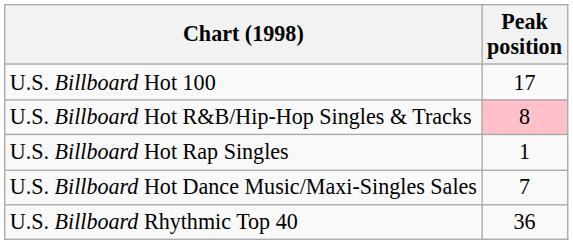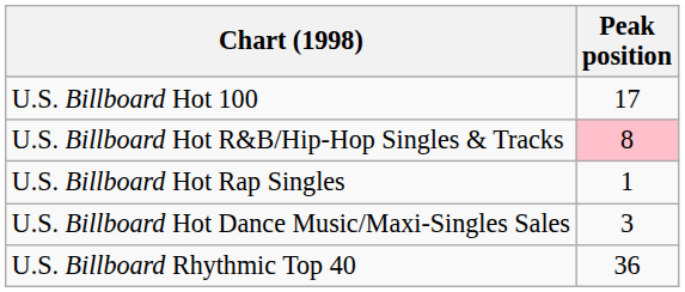U.S. Billboard Hot Dance Music/Maxi-Singles Sales | Peak position: 7 -> 3
